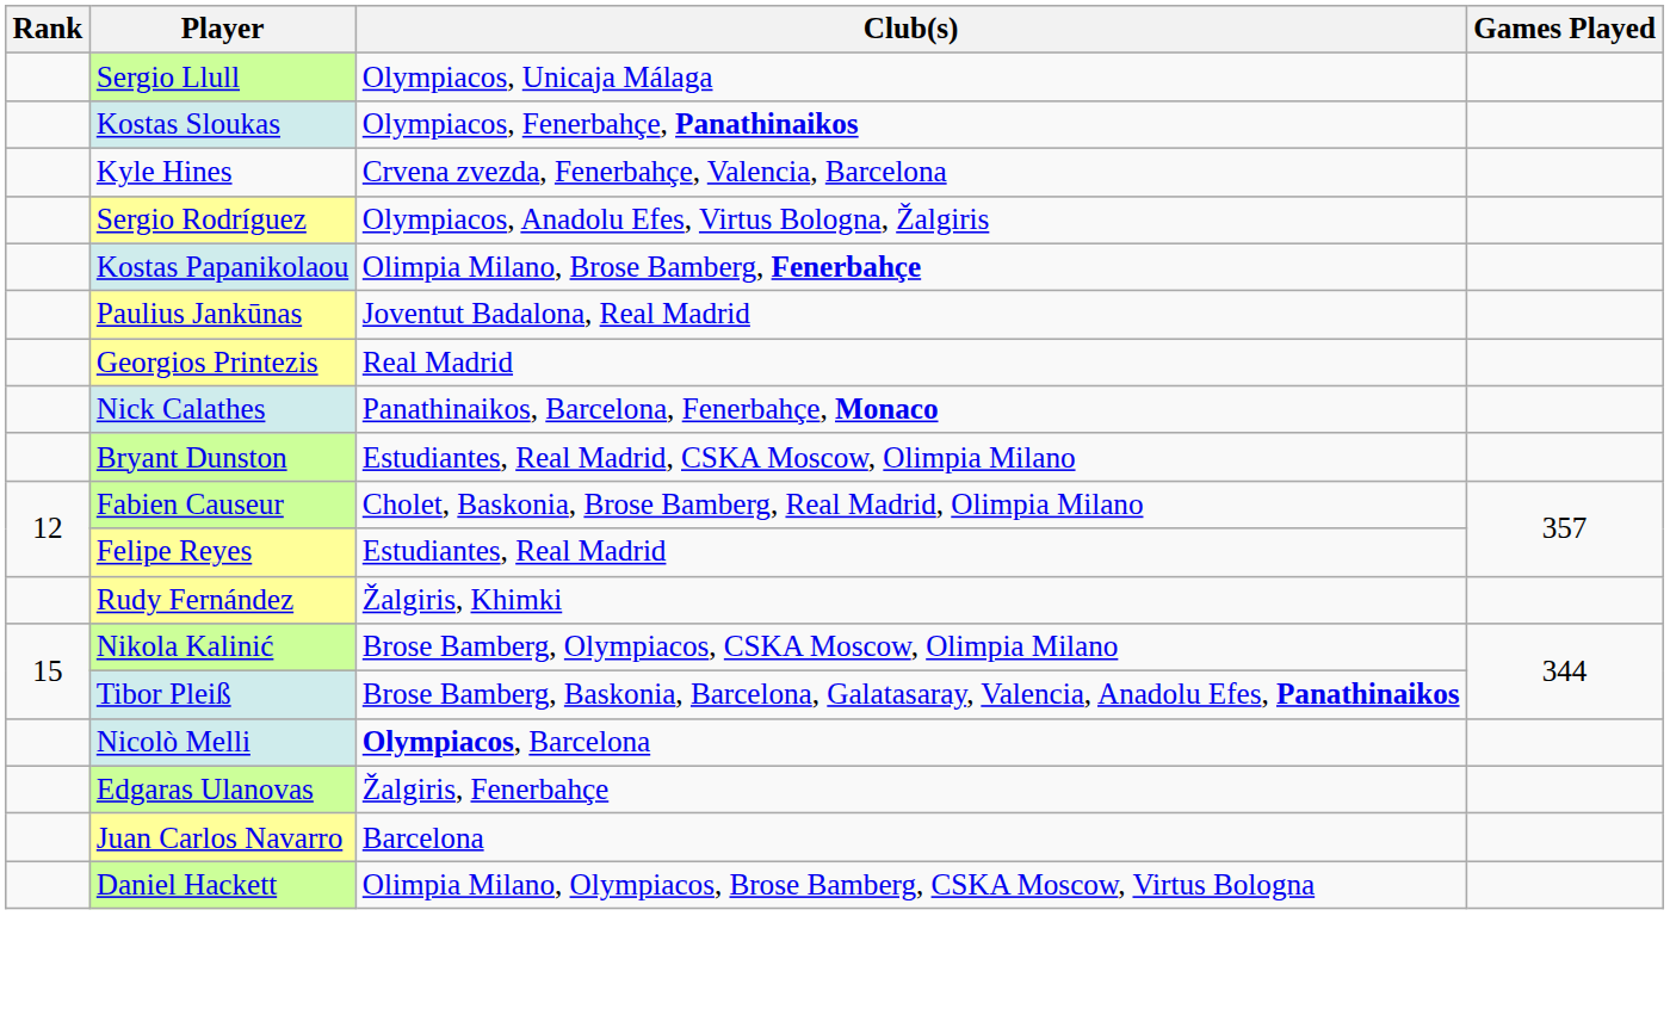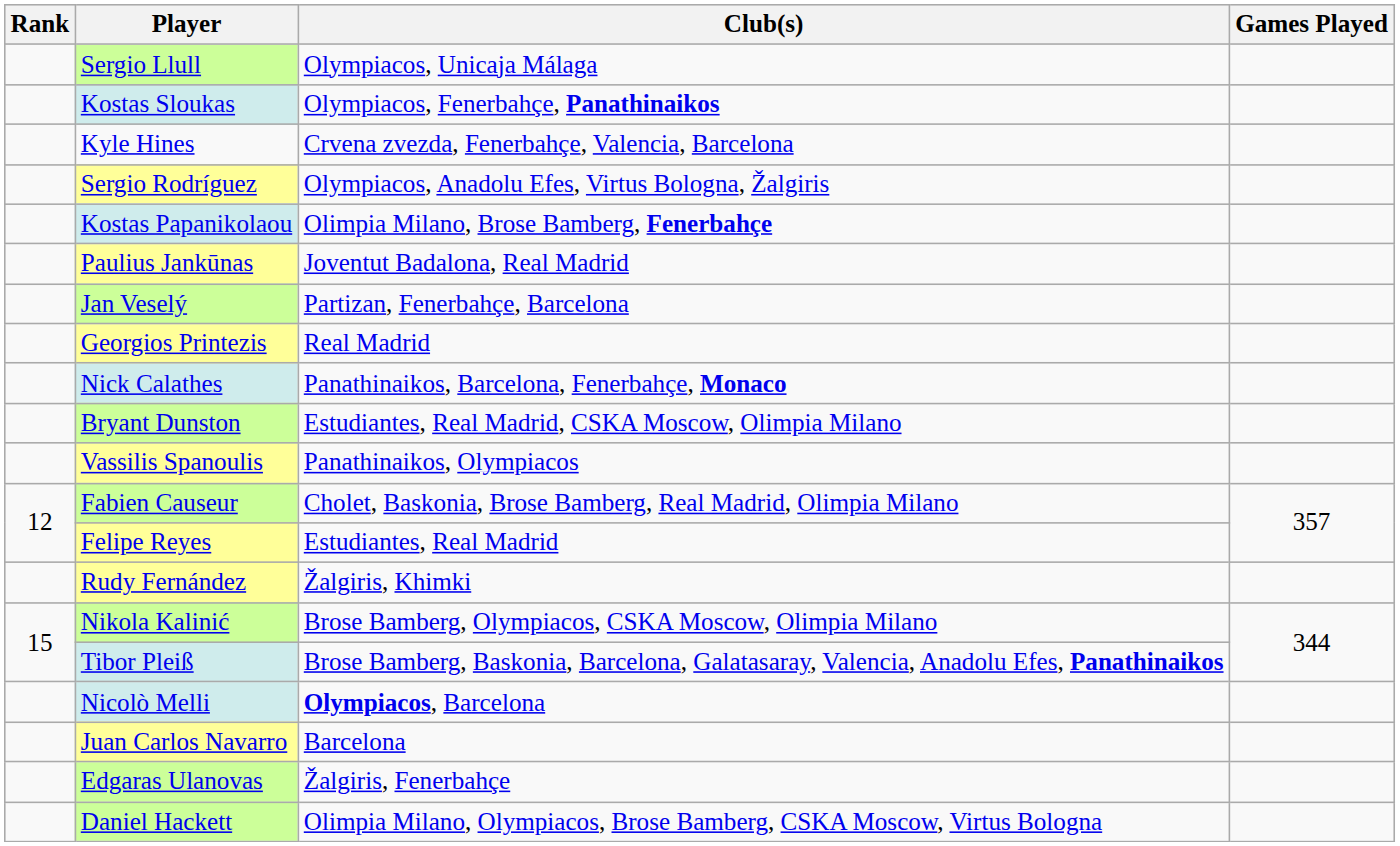+ row: Jan Veselý | Partizan, Fenerbahçe, Barcelona
+ row: Vassilis Spanoulis | Panathinaikos, Olympiacos
rows swapped: Juan Carlos Navarro <-> Edgaras Ulanovas
